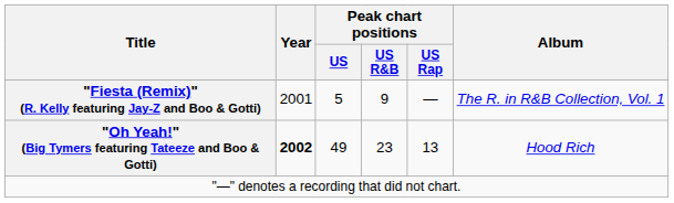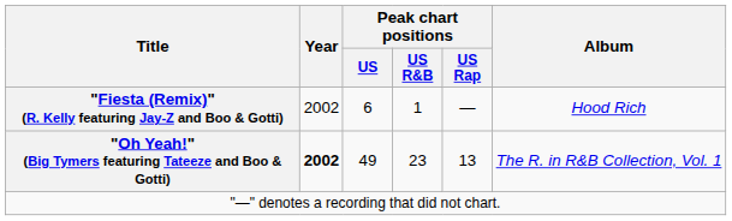"Fiesta (Remix)" (R. Kelly featuring Jay-Z and Boo & Gotti) | Year: 2001 -> 2002
"Fiesta (Remix)" (R. Kelly featuring Jay-Z and Boo & Gotti) | Peak chart positions / US: 5 -> 6
"Fiesta (Remix)" (R. Kelly featuring Jay-Z and Boo & Gotti) | Peak chart positions / US R&B: 9 -> 1
"Fiesta (Remix)" (R. Kelly featuring Jay-Z and Boo & Gotti) | Album: The R. in R&B Collection, Vol. 1 -> Hood Rich
"Oh Yeah!" (Big Tymers featuring Tateeze and Boo & Gotti) | Album: Hood Rich -> The R. in R&B Collection, Vol. 1
